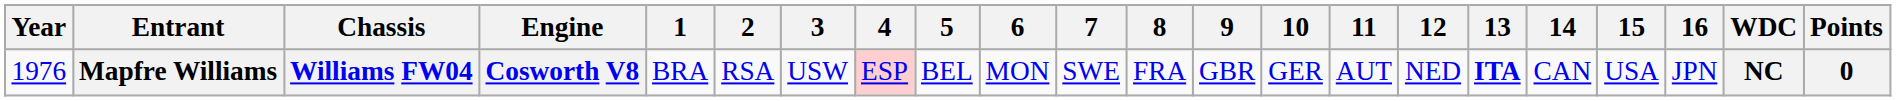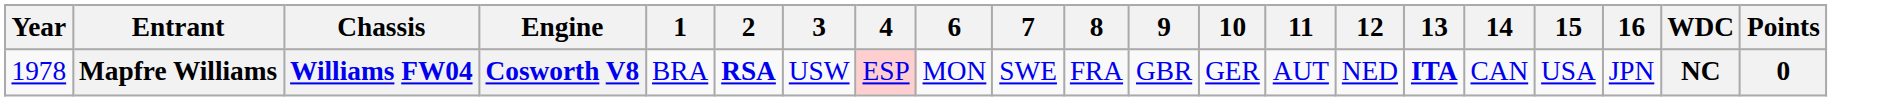- column: 5 | BEL
Mapfre Williams | Year: 1976 -> 1978
Mapfre Williams | 2: normal -> bold
